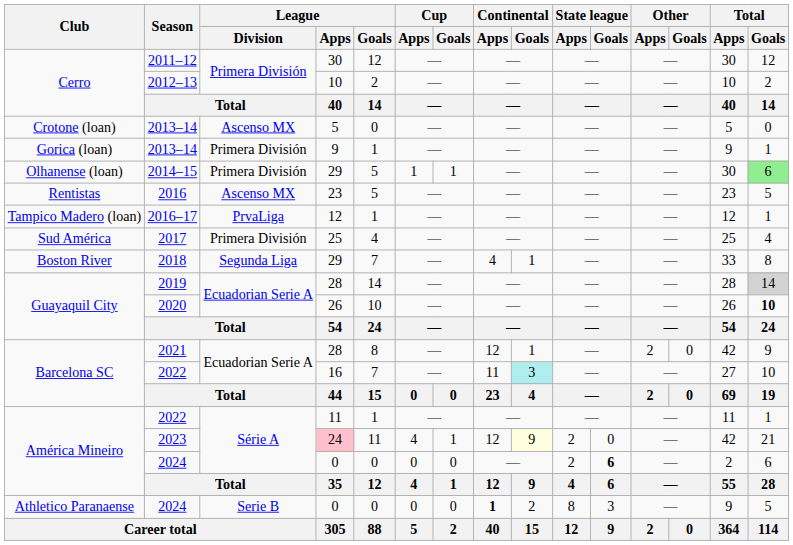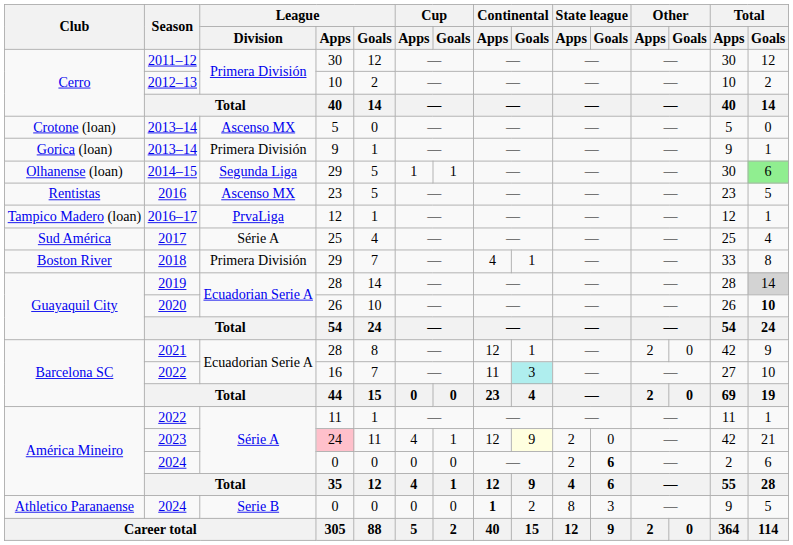2014–15 | League / Division: Primera División -> Segunda Liga
2017 | League / Division: Primera División -> Série A
2018 | League / Division: Segunda Liga -> Primera División
